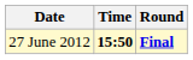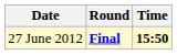columns swapped: Time <-> Round
